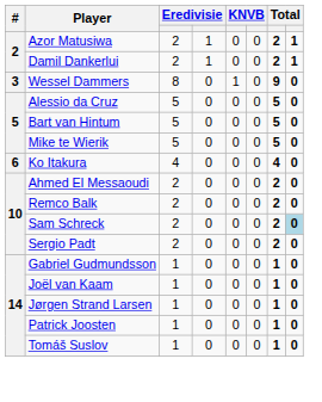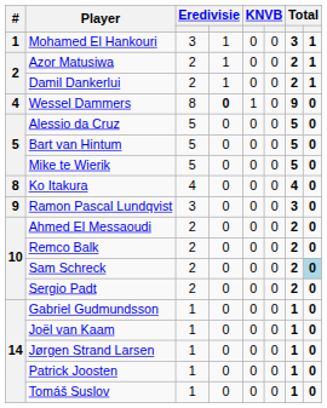+ row: 1 | Mohamed El Hankouri | 3 | 1 | 0 | 0 | 3 | 1
Wessel Dammers | #: 3 -> 4
Wessel Dammers | column 4: normal -> bold
Ko Itakura | #: 6 -> 8
+ row: 9 | Ramon Pascal Lundqvist | 3 | 0 | 0 | 0 | 3 | 0
